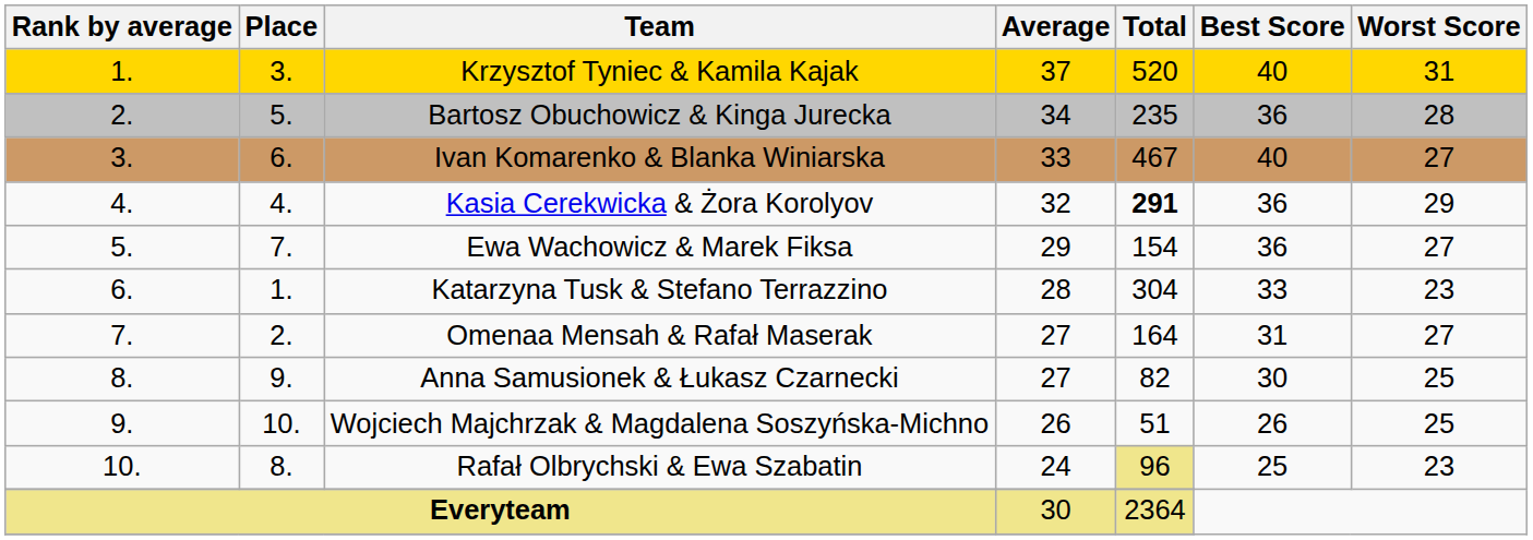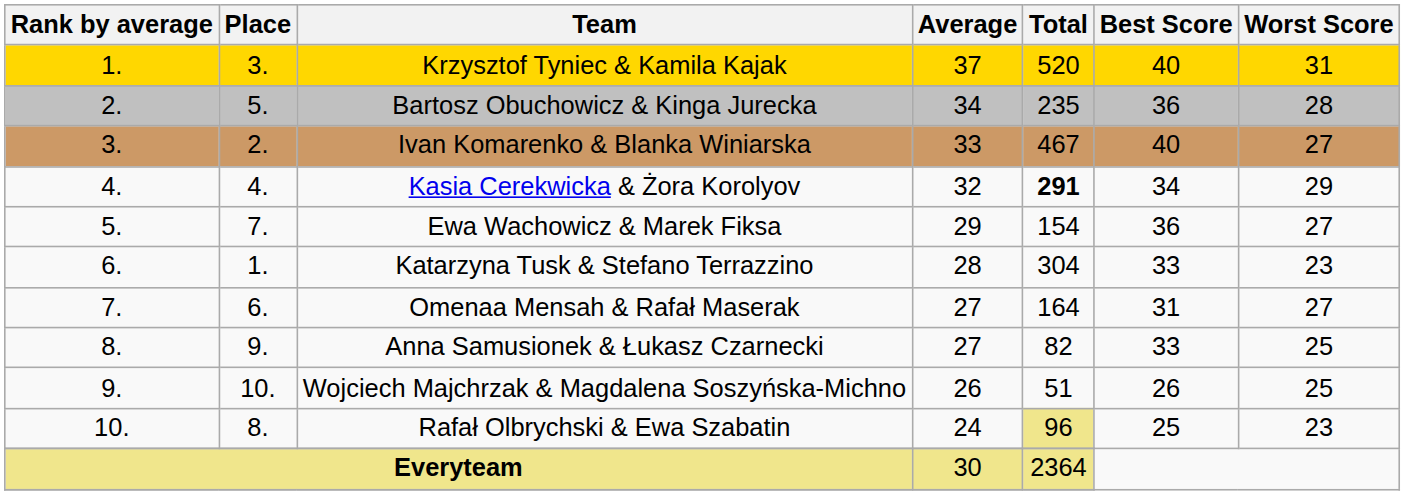Ivan Komarenko & Blanka Winiarska | Place: 6. -> 2.
Kasia Cerekwicka & Żora Korolyov | Best Score: 36 -> 34
Omenaa Mensah & Rafał Maserak | Place: 2. -> 6.
Anna Samusionek & Łukasz Czarnecki | Best Score: 30 -> 33
